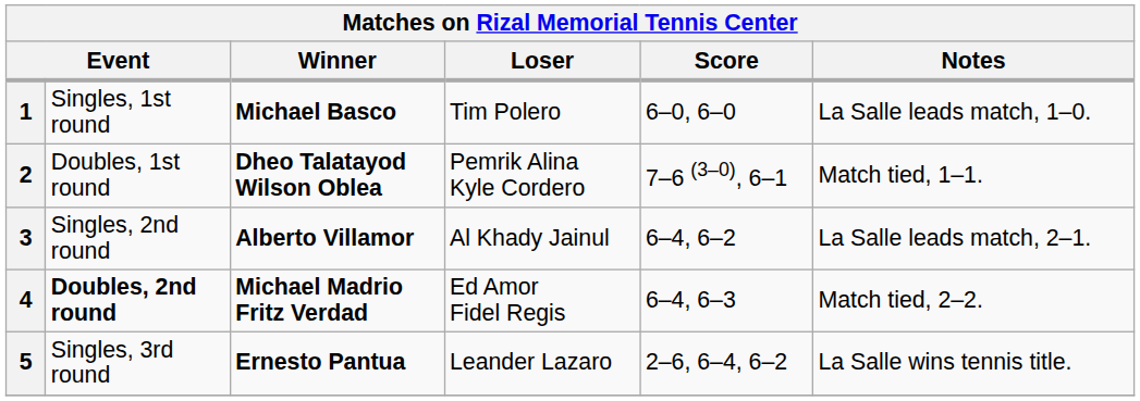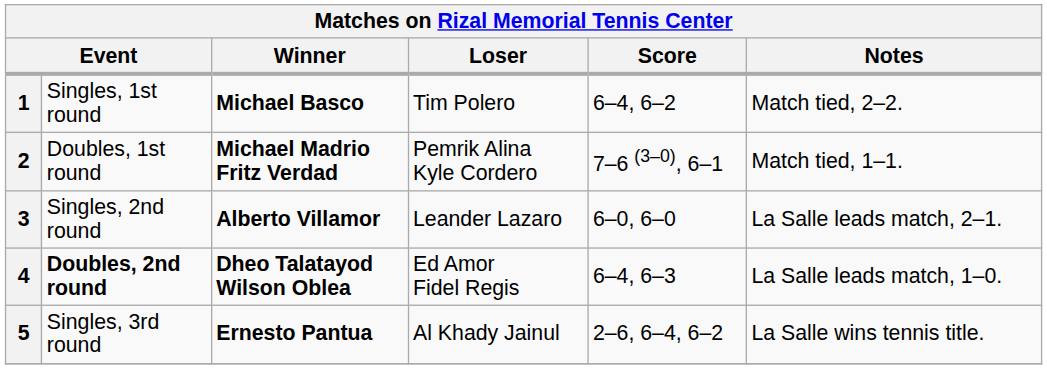1 | Score: 6–0, 6–0 -> 6–4, 6–2
1 | Notes: La Salle leads match, 1–0. -> Match tied, 2–2.
2 | Winner: Dheo Talatayod Wilson Oblea -> Michael Madrio Fritz Verdad
3 | Loser: Al Khady Jainul -> Leander Lazaro
3 | Score: 6–4, 6–2 -> 6–0, 6–0
4 | Winner: Michael Madrio Fritz Verdad -> Dheo Talatayod Wilson Oblea
4 | Notes: Match tied, 2–2. -> La Salle leads match, 1–0.
5 | Loser: Leander Lazaro -> Al Khady Jainul
